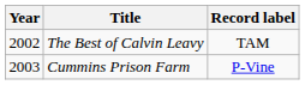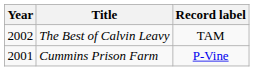Cummins Prison Farm | Year: 2003 -> 2001
